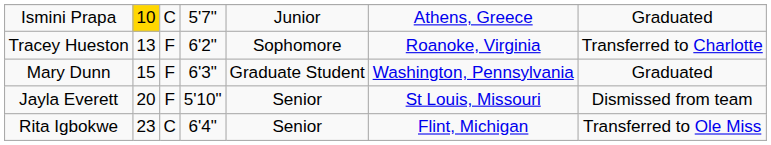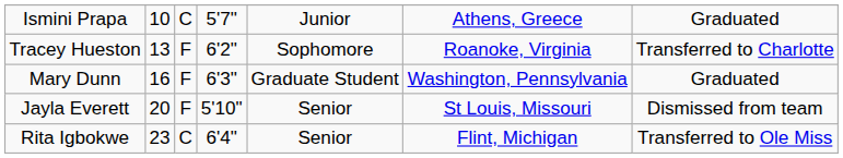Ismini Prapa | column 2: gold background -> no background
Mary Dunn | column 2: 15 -> 16
